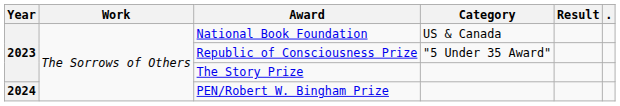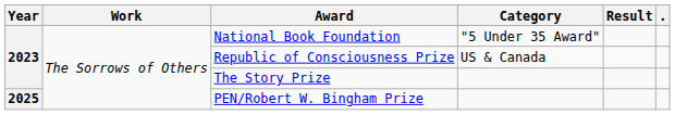National Book Foundation | Category: US & Canada -> "5 Under 35 Award"
Republic of Consciousness Prize | Category: "5 Under 35 Award" -> US & Canada
PEN/Robert W. Bingham Prize | Year: 2024 -> 2025
